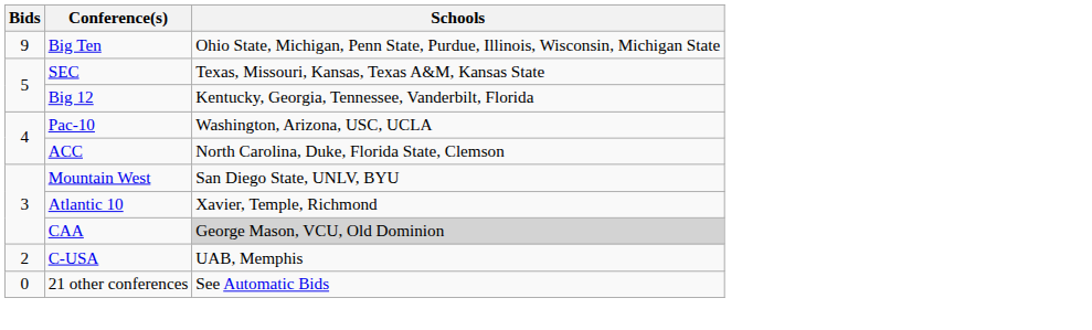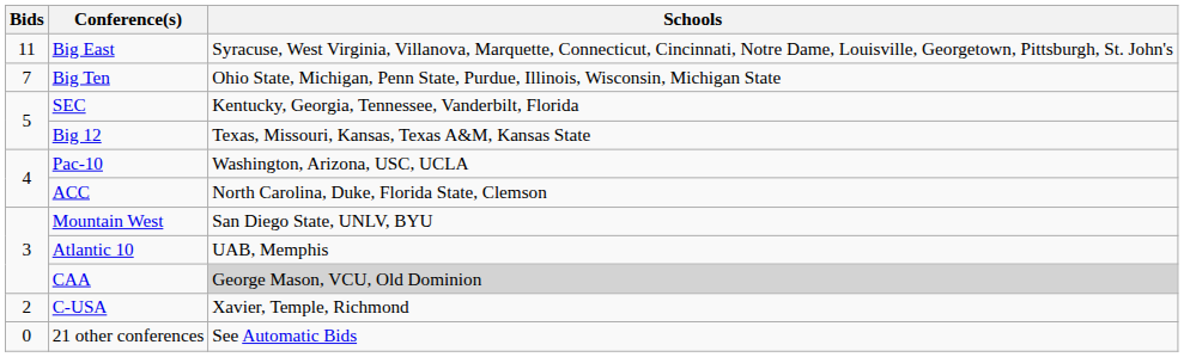+ row: 11 | Big East | Syracuse, West Virginia, Villanova, Marquette, Connecticut, Cincinnati, Notre Dame, Louisville, Georgetown, Pittsburgh, St. John's
Big Ten | Bids: 9 -> 7
SEC | Schools: Texas, Missouri, Kansas, Texas A&M, Kansas State -> Kentucky, Georgia, Tennessee, Vanderbilt, Florida
Big 12 | Schools: Kentucky, Georgia, Tennessee, Vanderbilt, Florida -> Texas, Missouri, Kansas, Texas A&M, Kansas State
Atlantic 10 | Schools: Xavier, Temple, Richmond -> UAB, Memphis
C-USA | Schools: UAB, Memphis -> Xavier, Temple, Richmond
